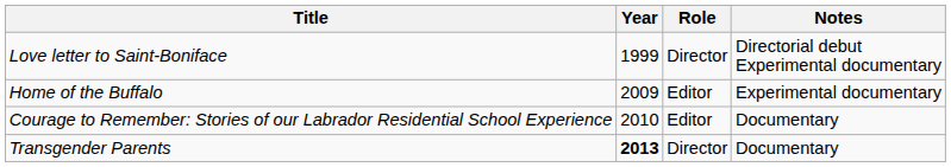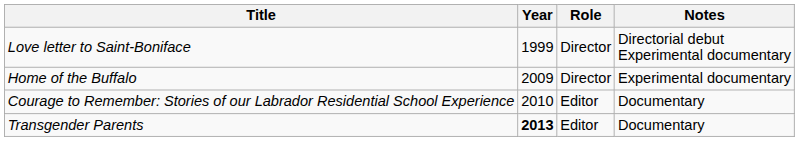Home of the Buffalo | Role: Editor -> Director
Transgender Parents | Role: Director -> Editor
